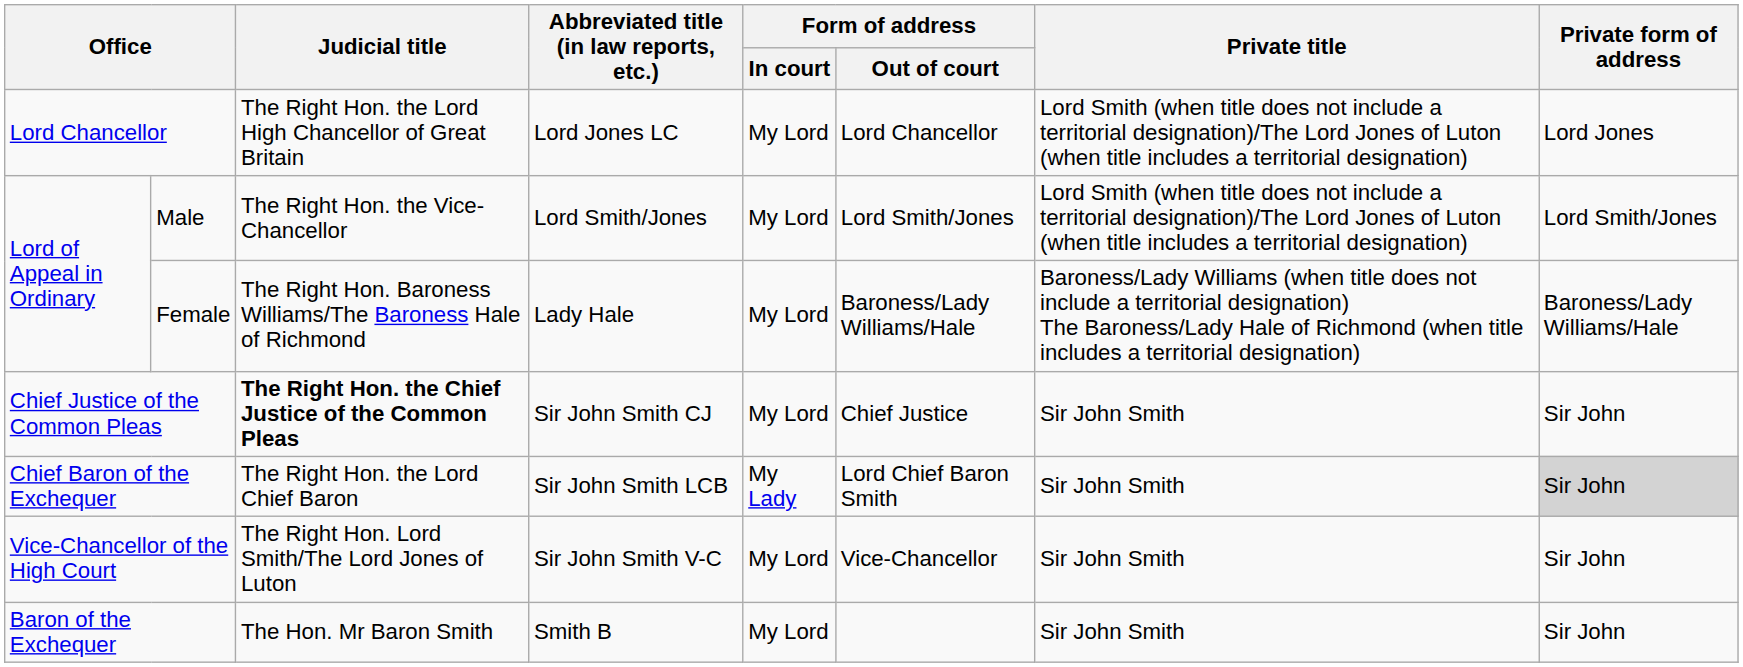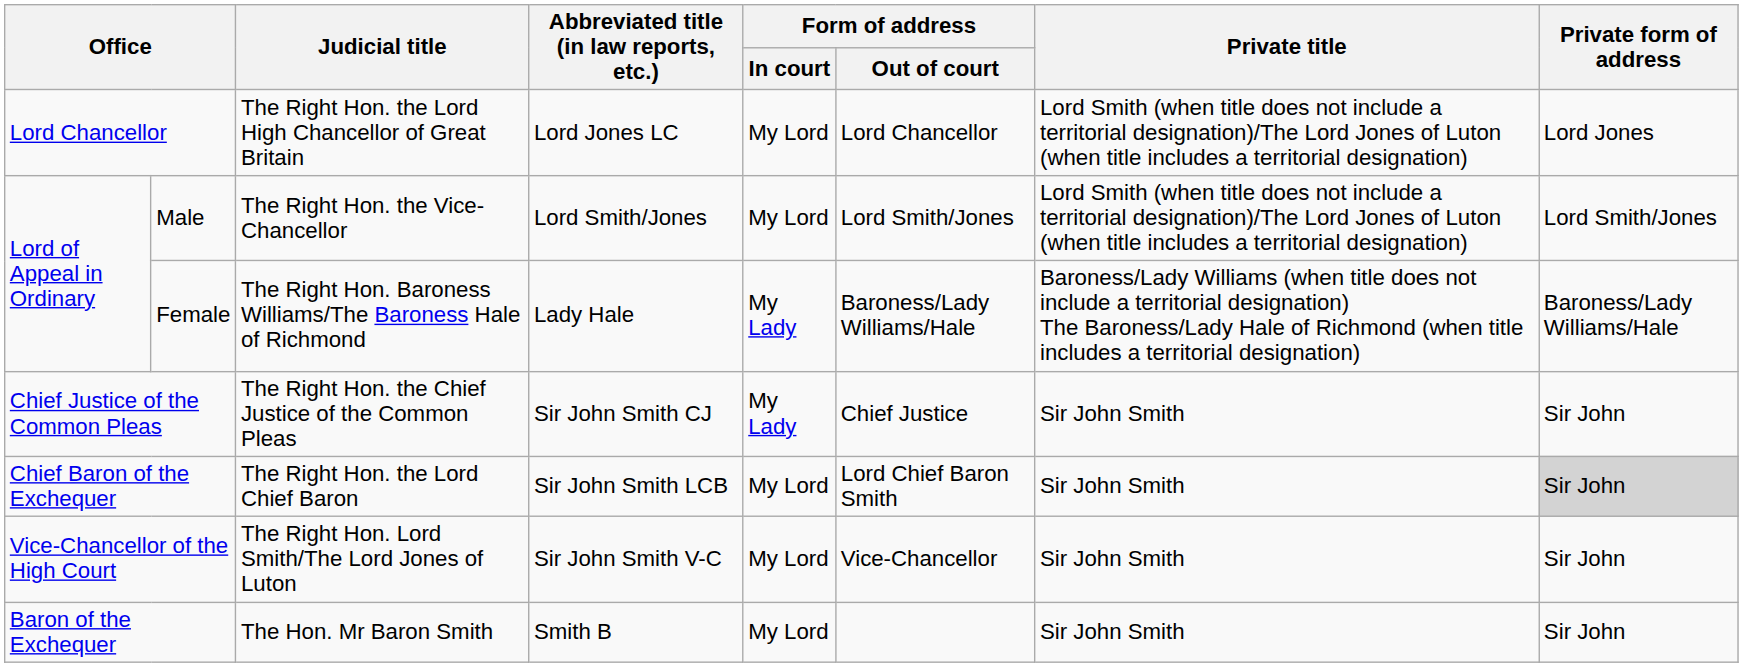Female | Form of address / In court: My Lord -> My Lady
Chief Justice of the Common Pleas | Judicial title: bold -> normal
Chief Justice of the Common Pleas | Form of address / In court: My Lord -> My Lady
Chief Baron of the Exchequer | Form of address / In court: My Lady -> My Lord
